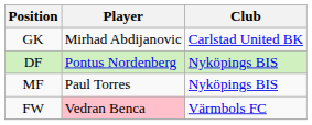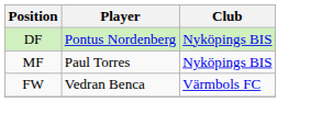- row: GK | Mirhad Abdijanovic | Carlstad United BK
FW | Player: pink background -> no background
